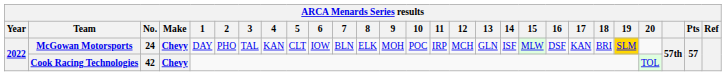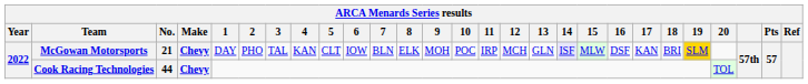McGowan Motorsports | No.: 24 -> 21
McGowan Motorsports | 14: no background -> lavender background
Cook Racing Technologies | No.: 42 -> 44
